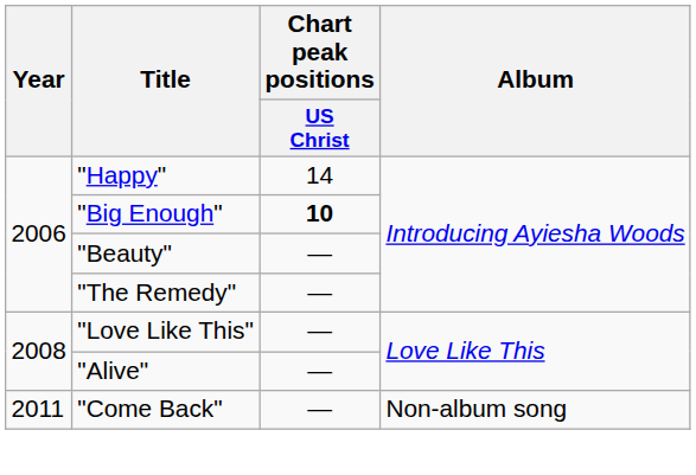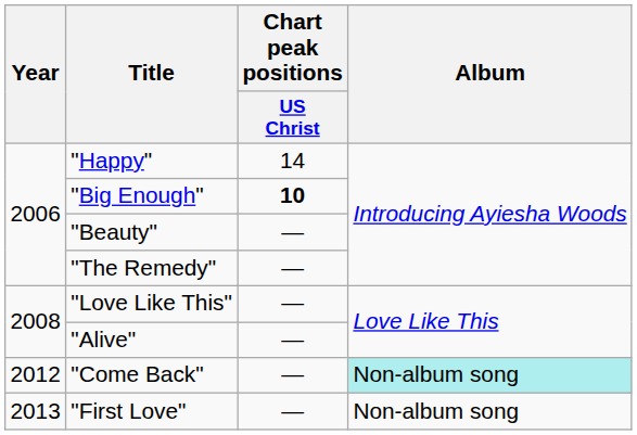"Come Back" | Year: 2011 -> 2012
"Come Back" | Album: no background -> paleturquoise background
+ row: 2013 | "First Love" | — | Non-album song
